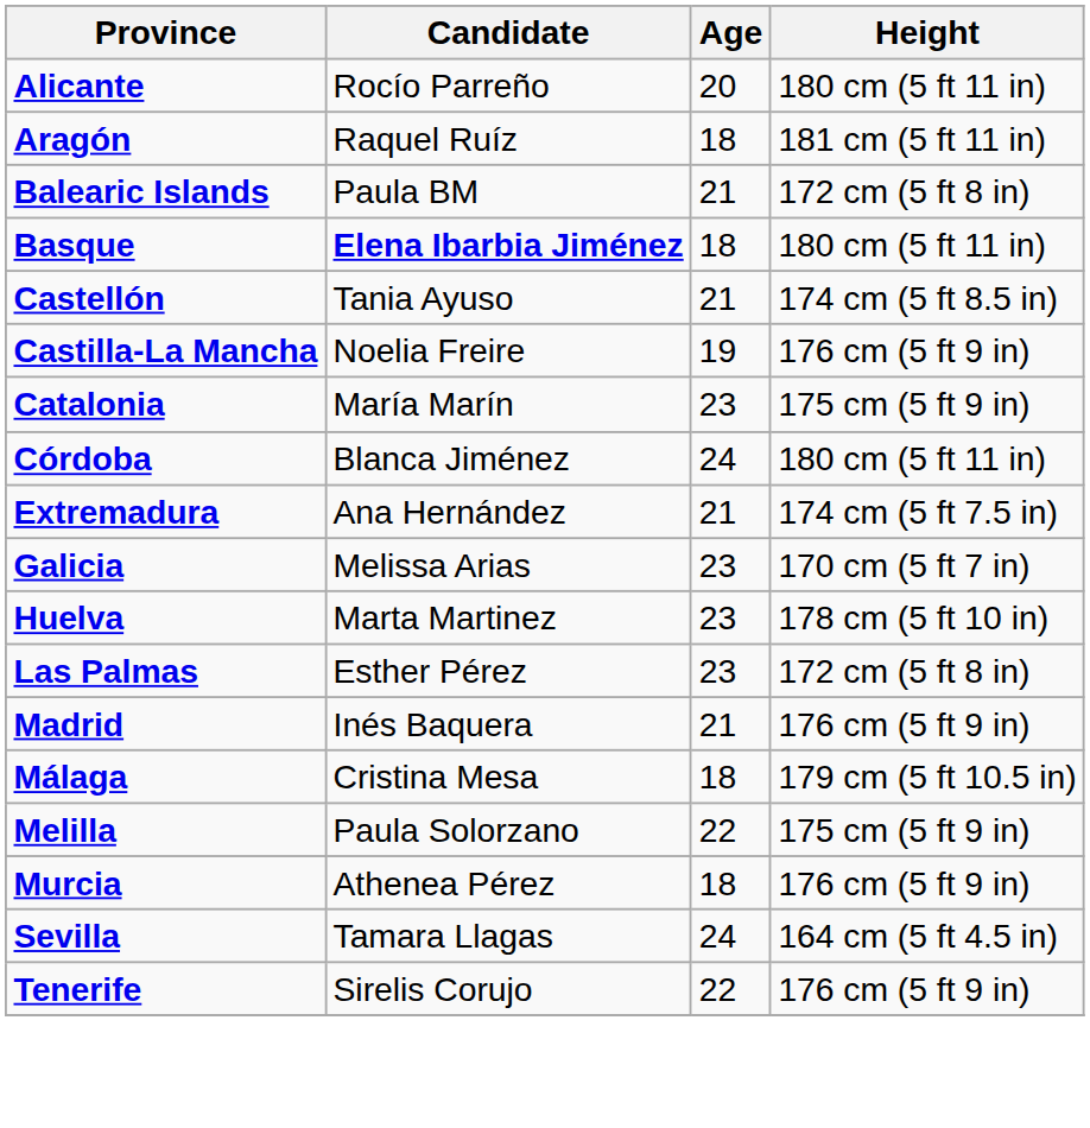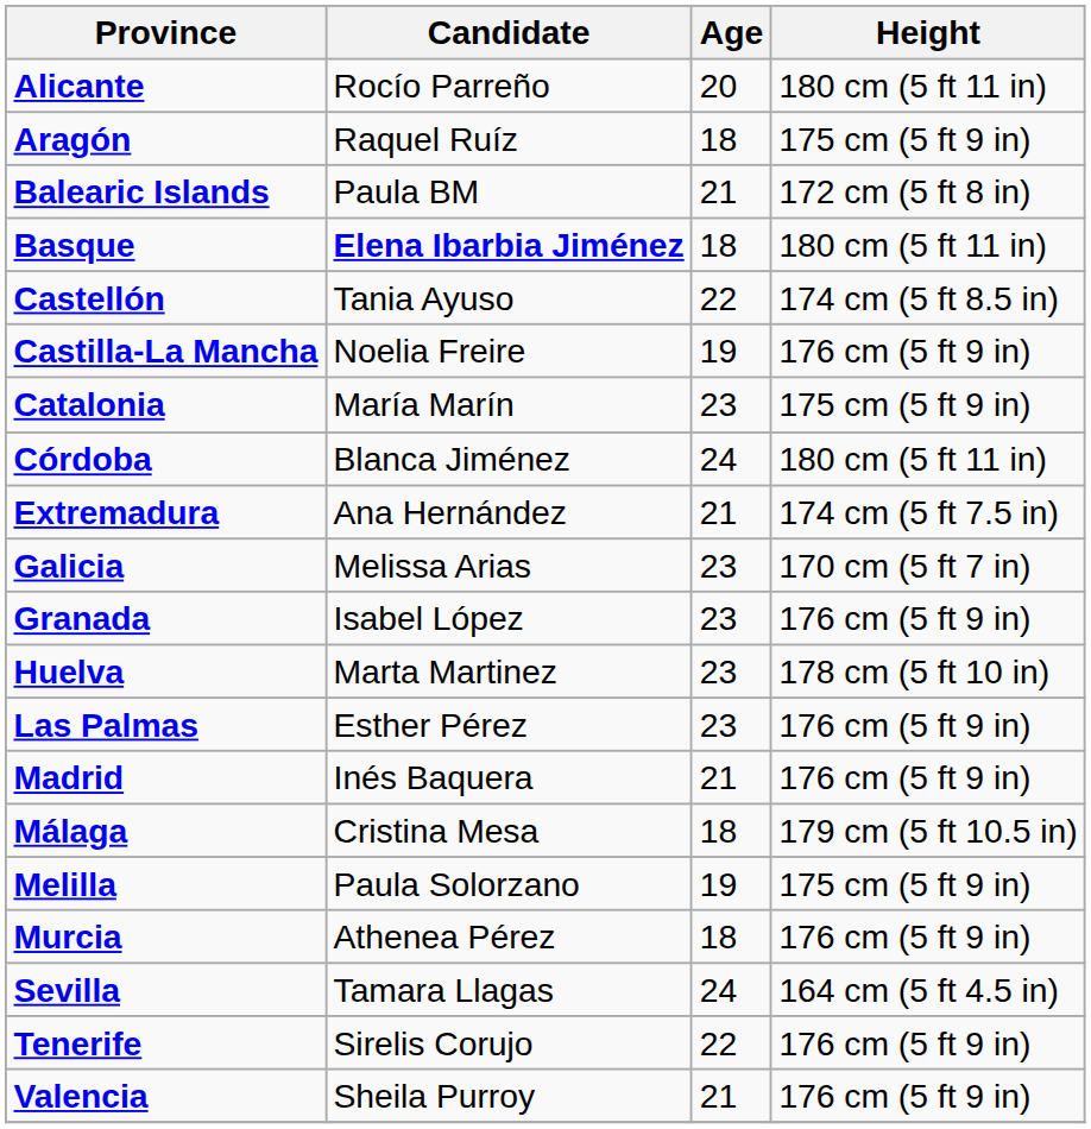Aragón | Height: 181 cm (5 ft 11 in) -> 175 cm (5 ft 9 in)
Castellón | Age: 21 -> 22
+ row: Granada | Isabel López | 23 | 176 cm (5 ft 9 in)
Las Palmas | Height: 172 cm (5 ft 8 in) -> 176 cm (5 ft 9 in)
Melilla | Age: 22 -> 19
+ row: Valencia | Sheila Purroy | 21 | 176 cm (5 ft 9 in)
